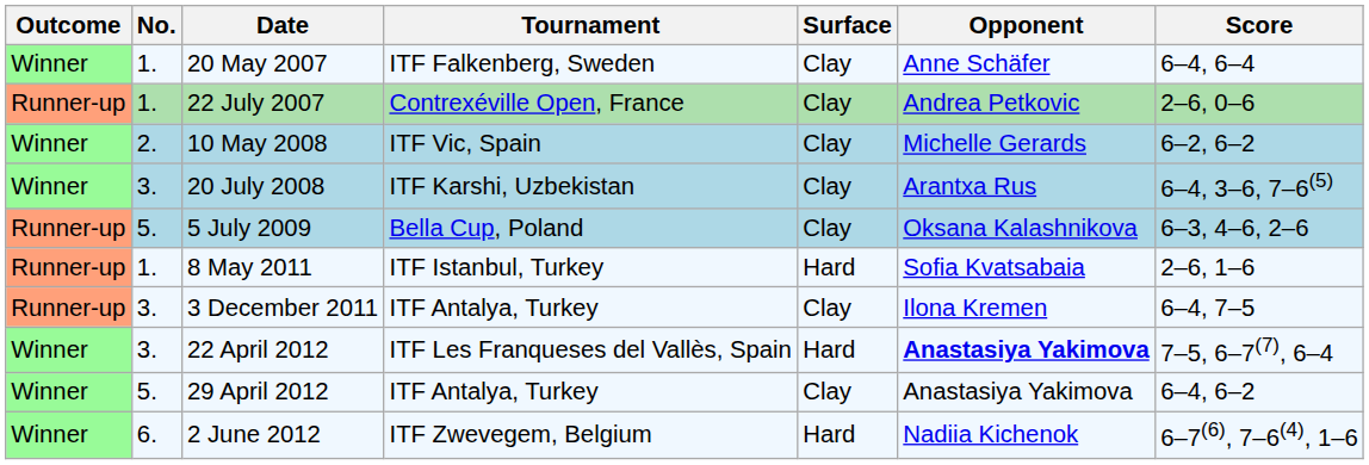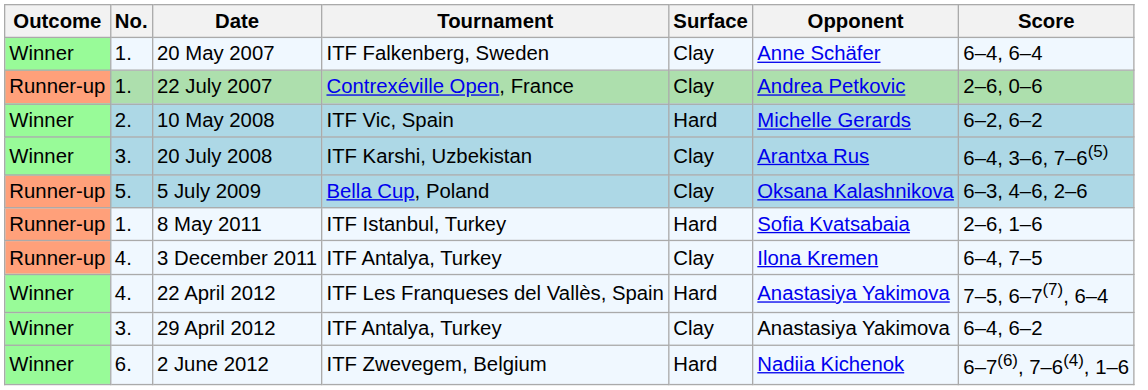10 May 2008 | Surface: Clay -> Hard
3 December 2011 | No.: 3. -> 4.
22 April 2012 | No.: 3. -> 4.
22 April 2012 | Opponent: bold -> normal
29 April 2012 | No.: 5. -> 3.
